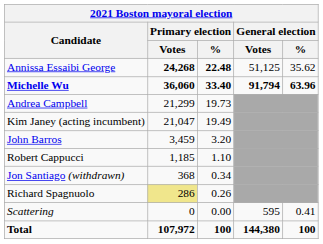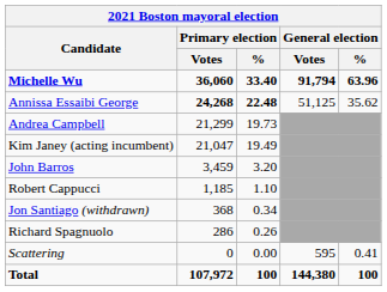rows swapped: Michelle Wu <-> Annissa Essaibi George
Richard Spagnuolo | Primary election / Votes: khaki background -> no background
